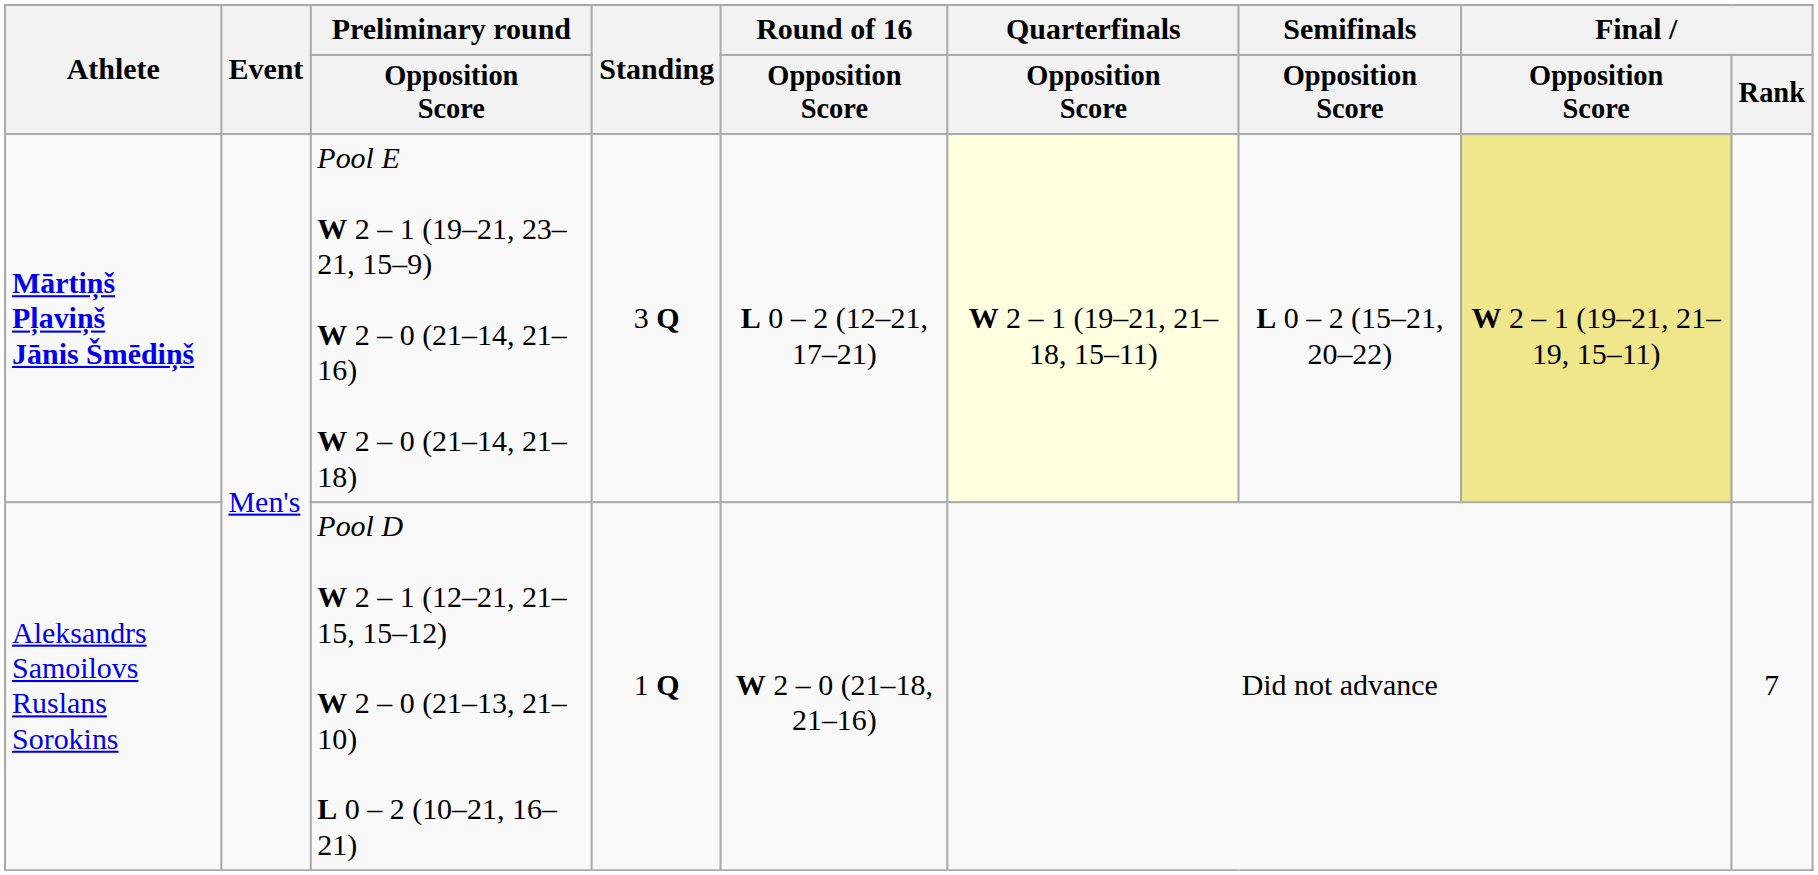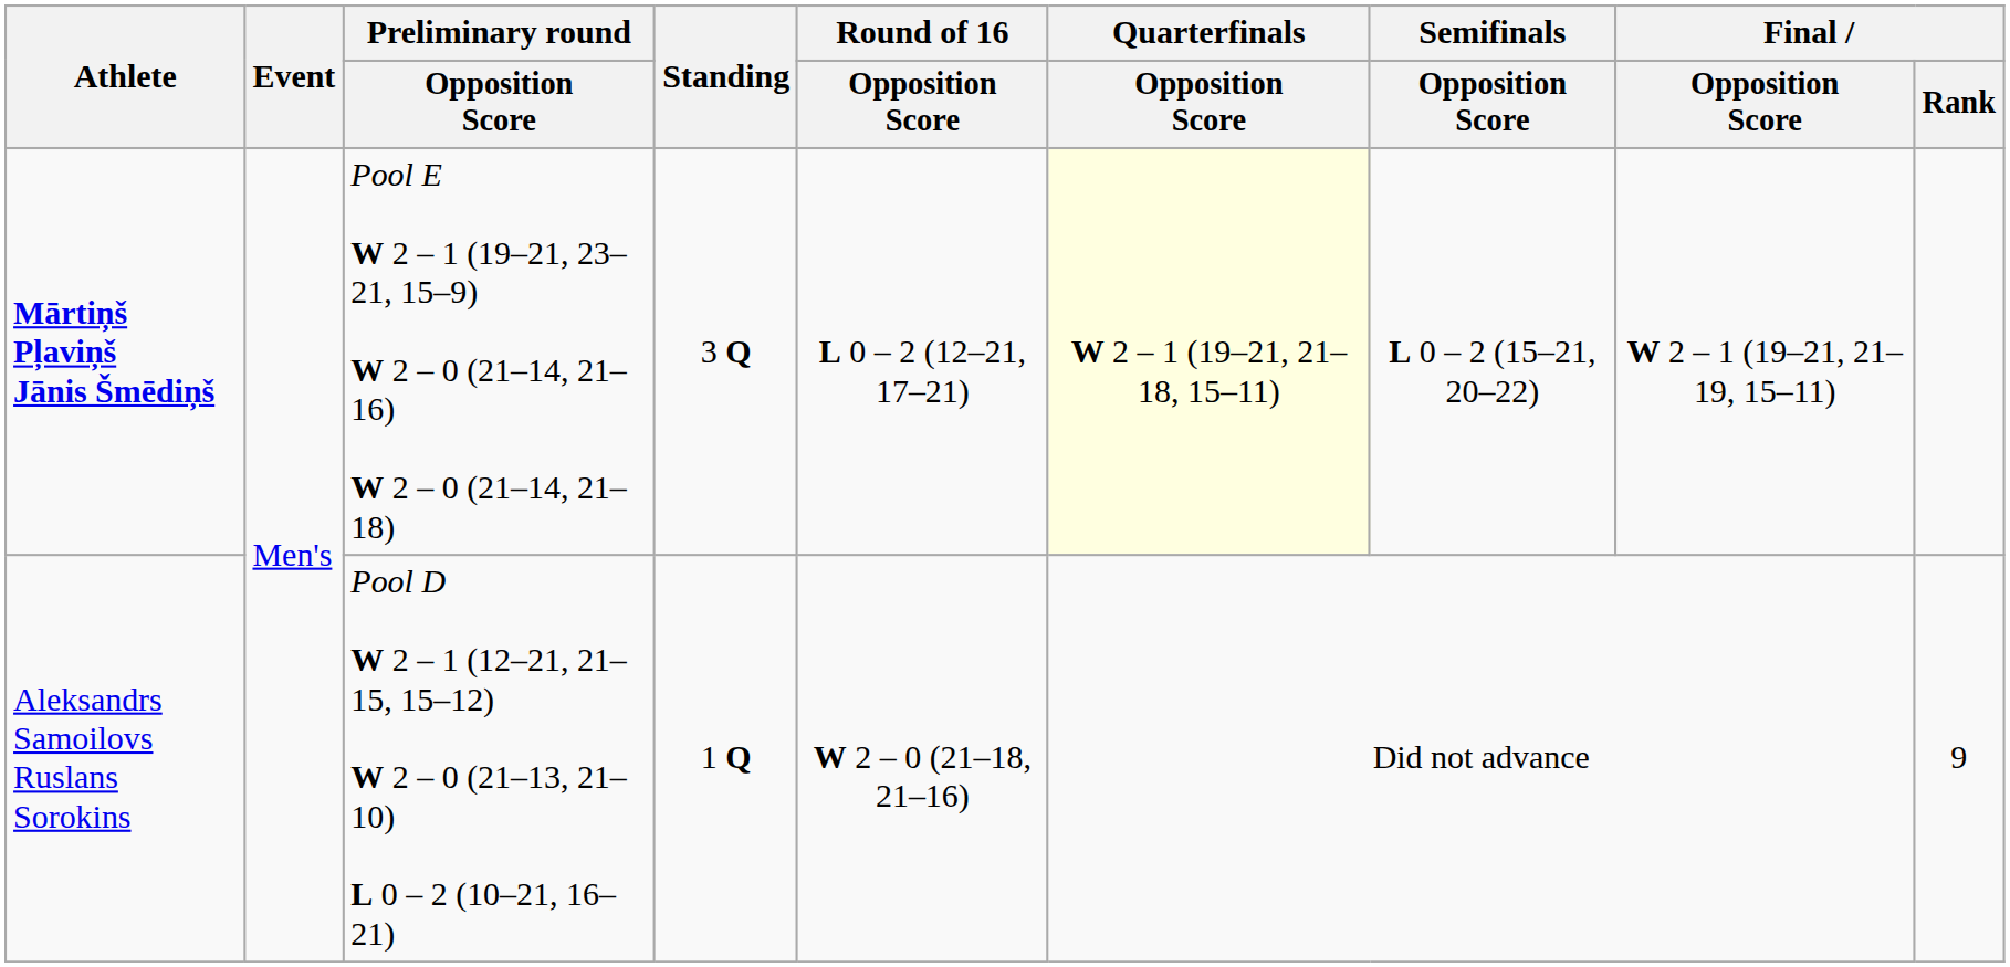Mārtiņš Pļaviņš Jānis Šmēdiņš | Final / Opposition Score: khaki background -> no background
Aleksandrs Samoilovs Ruslans Sorokins | Final / Rank: 7 -> 9
